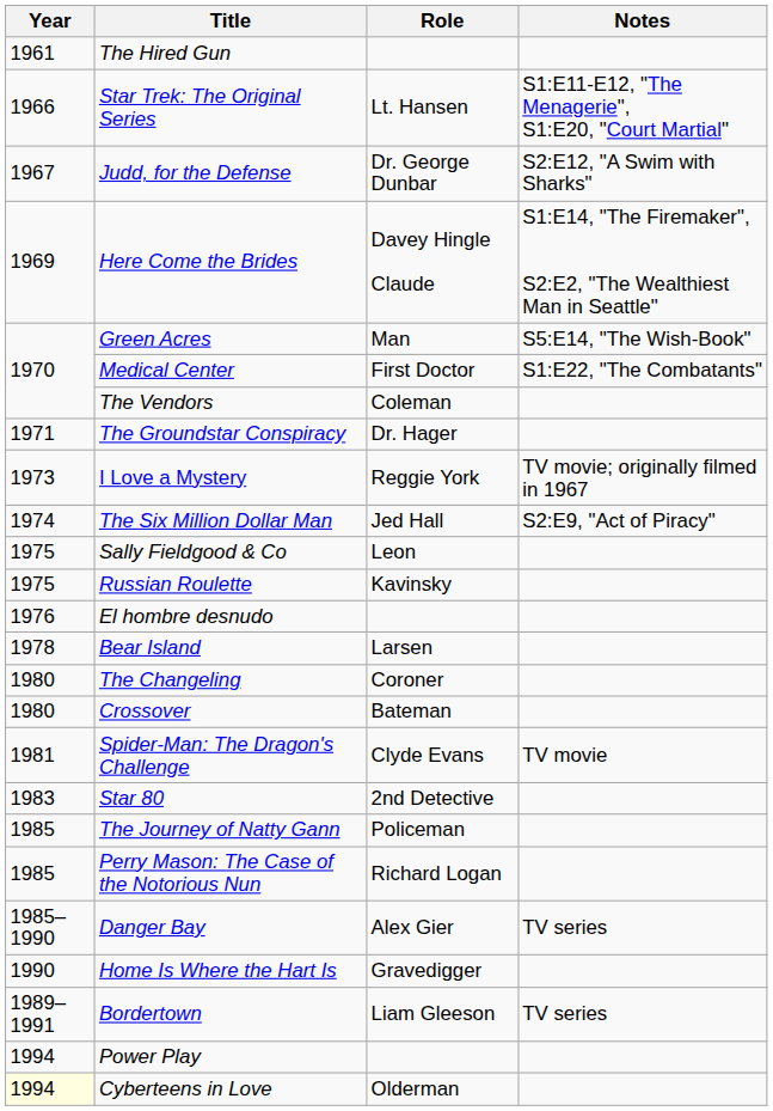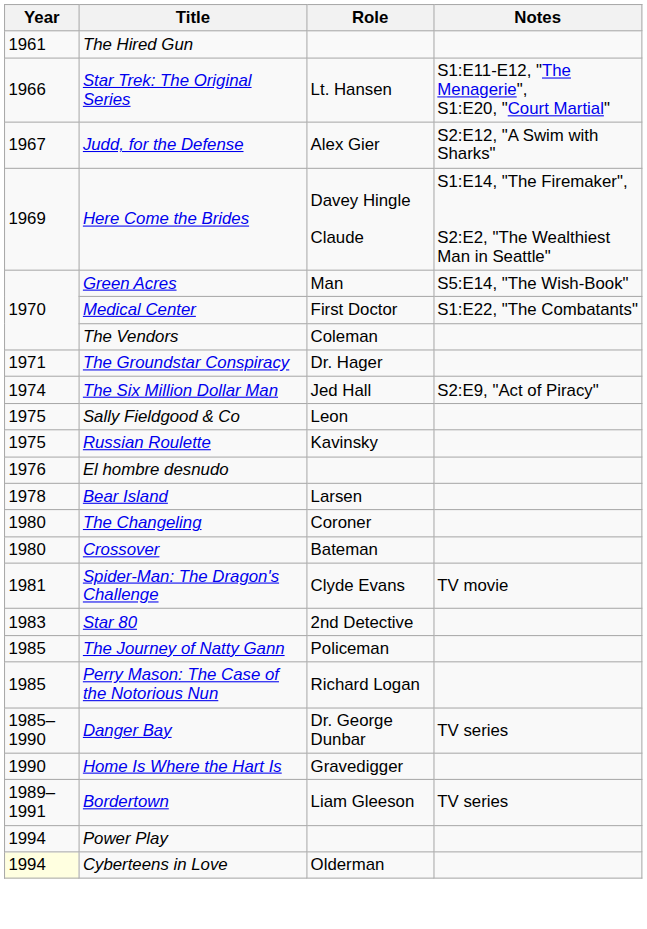Judd, for the Defense | Role: Dr. George Dunbar -> Alex Gier
- row: 1973 | I Love a Mystery | Reggie York | TV movie; originally filmed in 1967
Danger Bay | Role: Alex Gier -> Dr. George Dunbar
